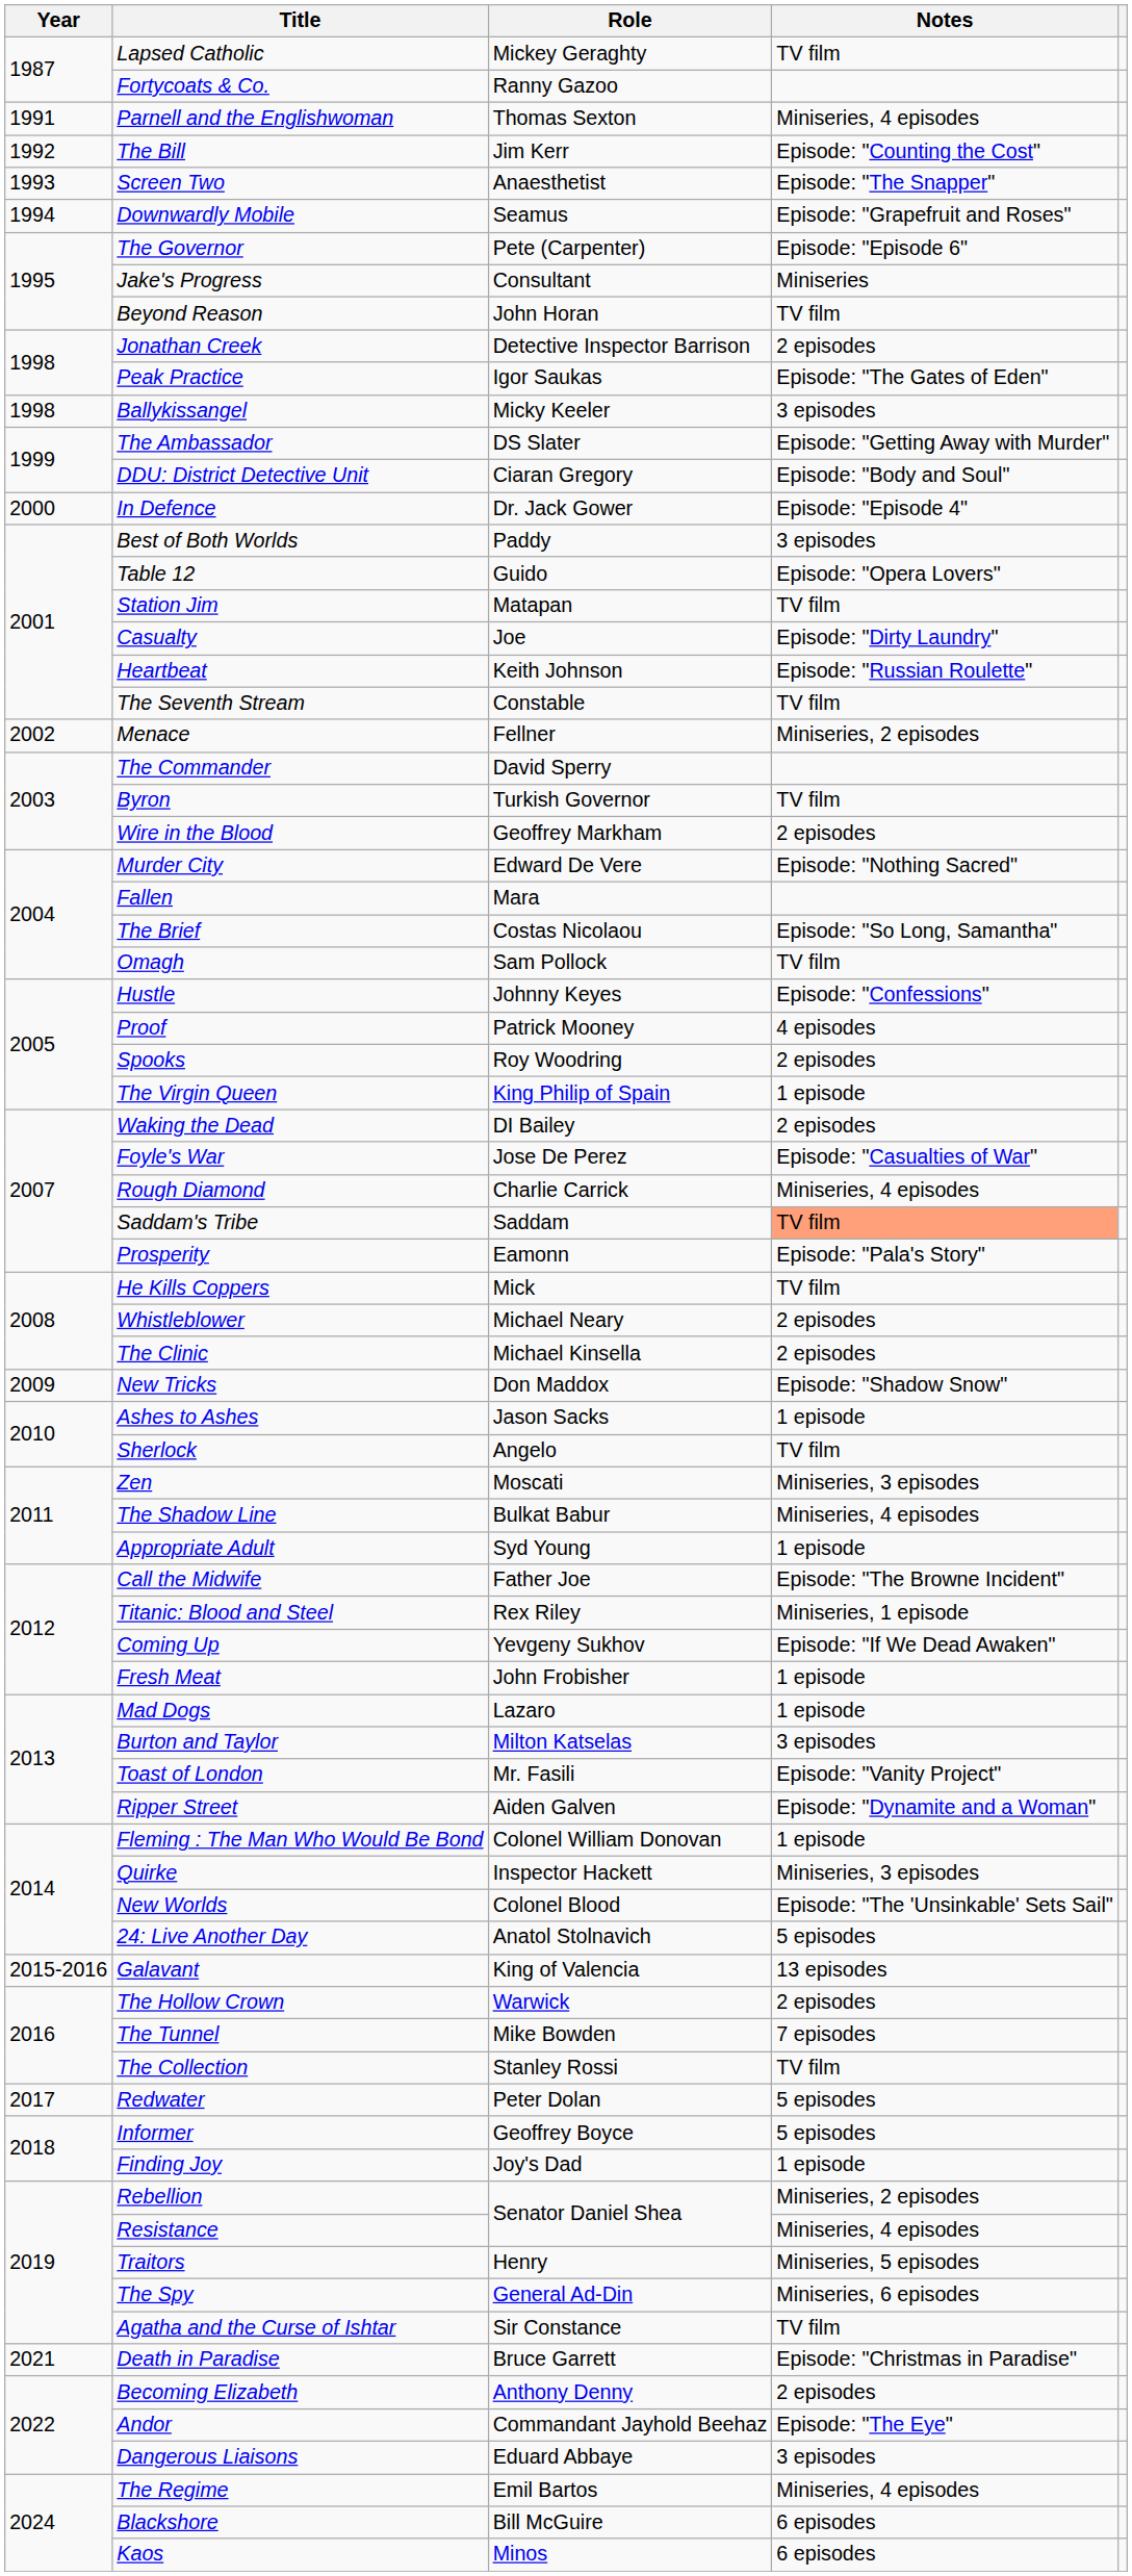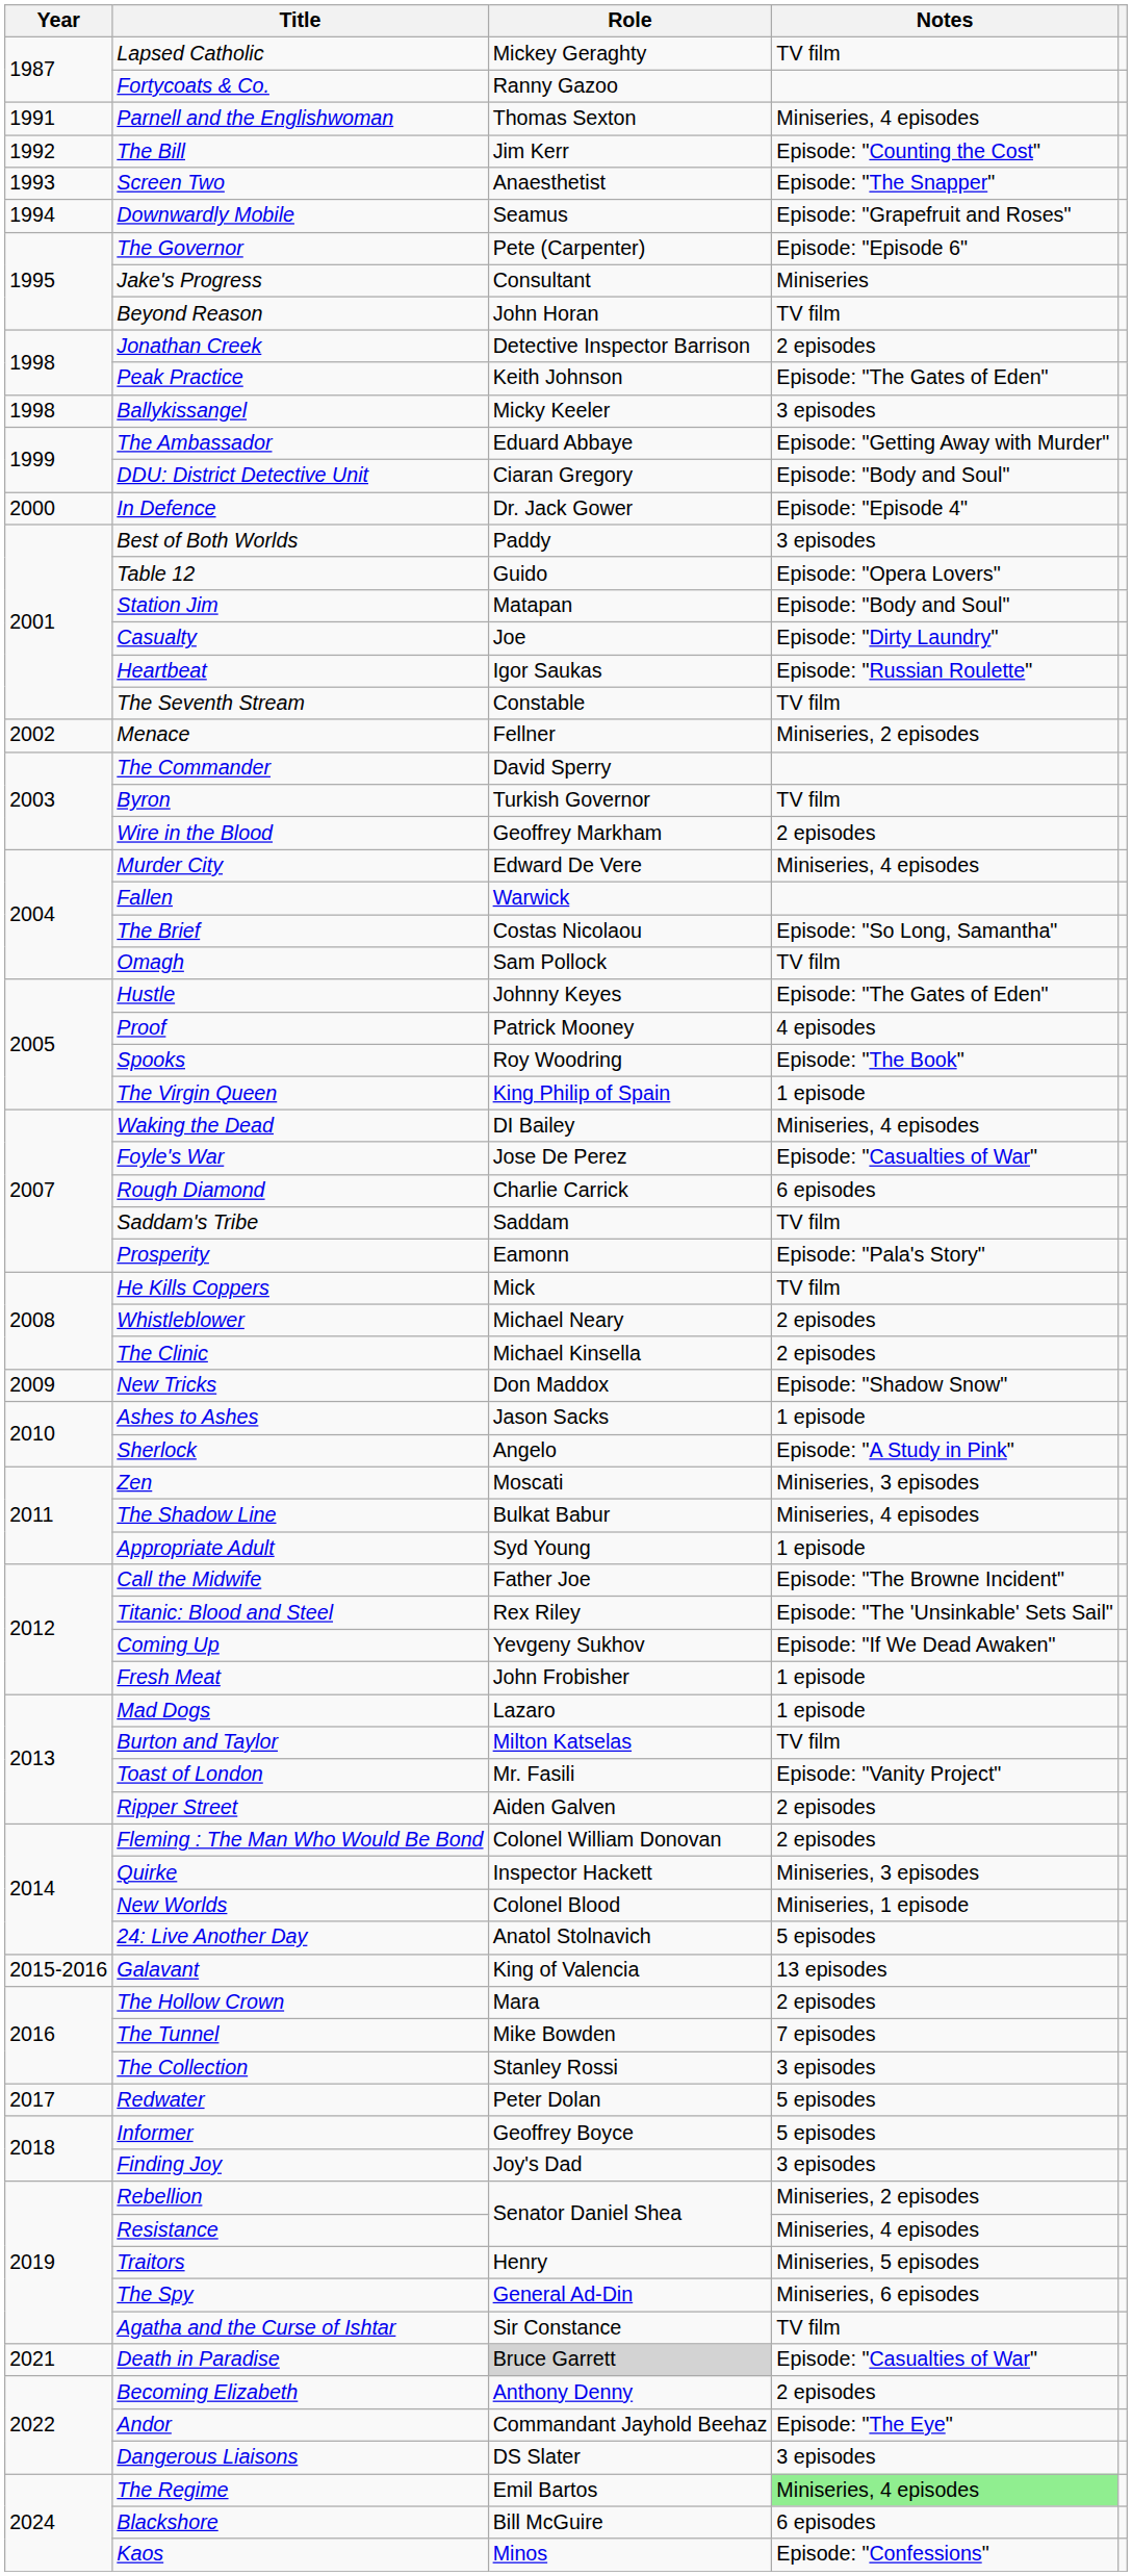Peak Practice | Role: Igor Saukas -> Keith Johnson
The Ambassador | Role: DS Slater -> Eduard Abbaye
Station Jim | Notes: TV film -> Episode: "Body and Soul"
Heartbeat | Role: Keith Johnson -> Igor Saukas
Murder City | Notes: Episode: "Nothing Sacred" -> Miniseries, 4 episodes
Fallen | Role: Mara -> Warwick
Hustle | Notes: Episode: "Confessions" -> Episode: "The Gates of Eden"
Spooks | Notes: 2 episodes -> Episode: "The Book"
Waking the Dead | Notes: 2 episodes -> Miniseries, 4 episodes
Rough Diamond | Notes: Miniseries, 4 episodes -> 6 episodes
Saddam's Tribe | Notes: lightsalmon background -> no background
Sherlock | Notes: TV film -> Episode: "A Study in Pink"
Titanic: Blood and Steel | Notes: Miniseries, 1 episode -> Episode: "The 'Unsinkable' Sets Sail"
Burton and Taylor | Notes: 3 episodes -> TV film
Ripper Street | Notes: Episode: "Dynamite and a Woman" -> 2 episodes
Fleming : The Man Who Would Be Bond | Notes: 1 episode -> 2 episodes
New Worlds | Notes: Episode: "The 'Unsinkable' Sets Sail" -> Miniseries, 1 episode
The Hollow Crown | Role: Warwick -> Mara
The Collection | Notes: TV film -> 3 episodes
Finding Joy | Notes: 1 episode -> 3 episodes
Death in Paradise | Role: no background -> lightgrey background
Death in Paradise | Notes: Episode: "Christmas in Paradise" -> Episode: "Casualties of War"
Dangerous Liaisons | Role: Eduard Abbaye -> DS Slater
The Regime | Notes: no background -> lightgreen background
Kaos | Notes: 6 episodes -> Episode: "Confessions"
